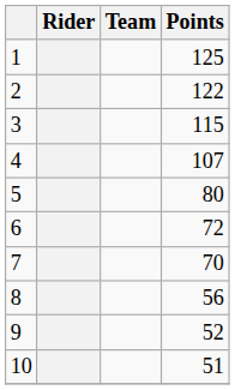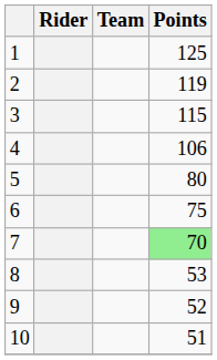2 | Points: 122 -> 119
4 | Points: 107 -> 106
6 | Points: 72 -> 75
7 | Points: no background -> lightgreen background
8 | Points: 56 -> 53
